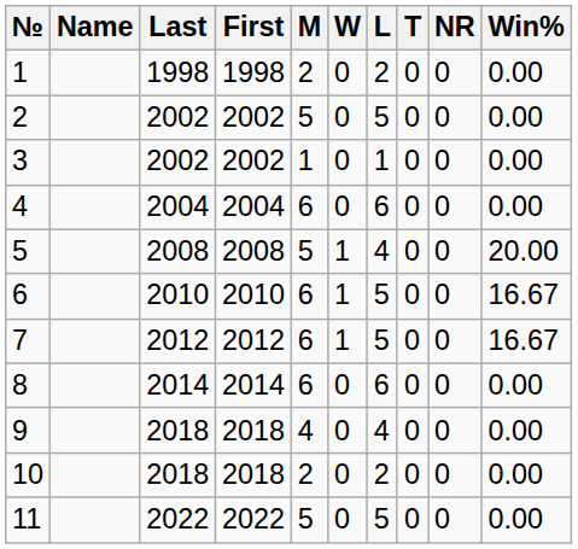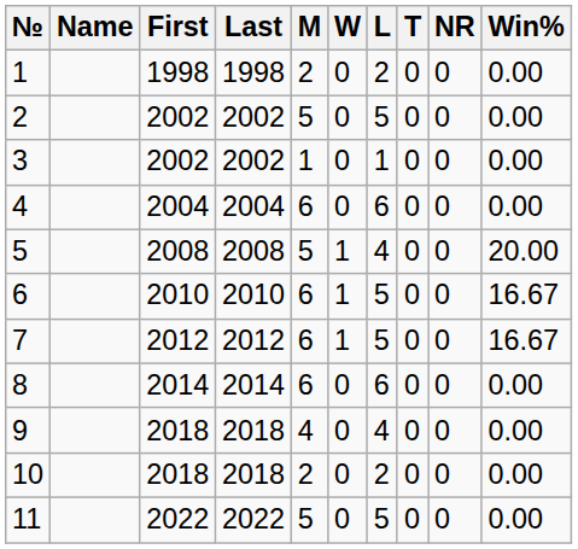columns swapped: First <-> Last
